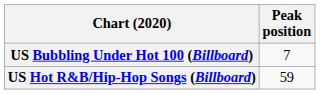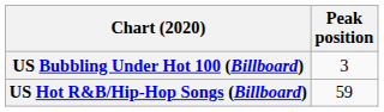US Bubbling Under Hot 100 (Billboard) | Peak position: 7 -> 3
